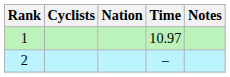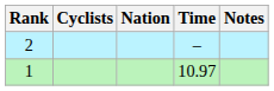rows swapped: 1 <-> 2
